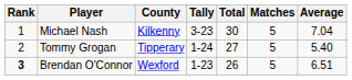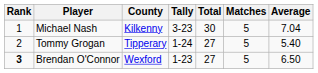Brendan O'Connor | Total: 26 -> 27
Brendan O'Connor | Average: 6.51 -> 6.50
